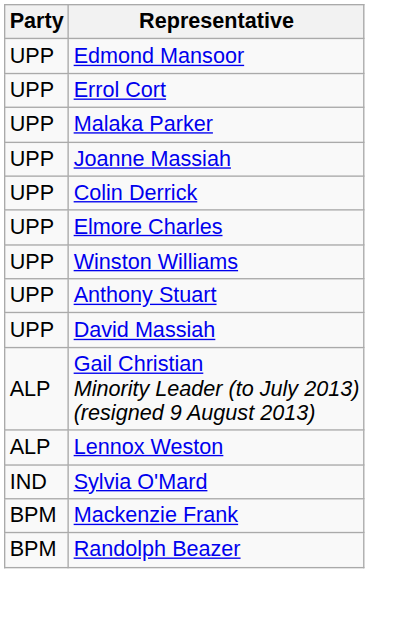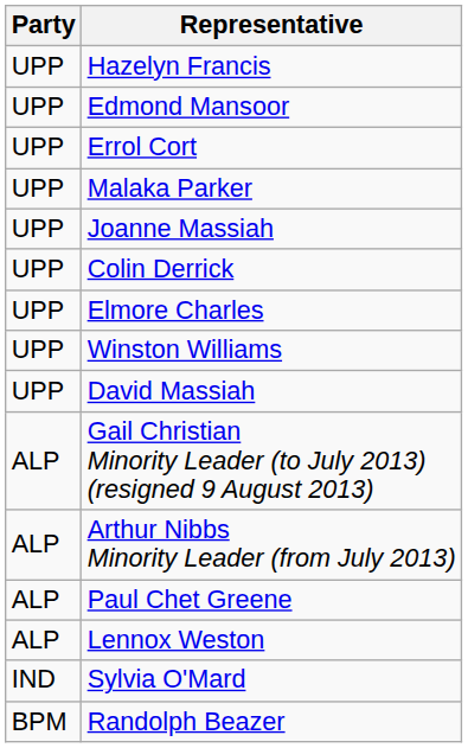+ row: UPP | Hazelyn Francis
- row: UPP | Anthony Stuart
+ row: ALP | Arthur Nibbs Minority Leader (from July 2013)
+ row: ALP | Paul Chet Greene
- row: BPM | Mackenzie Frank
